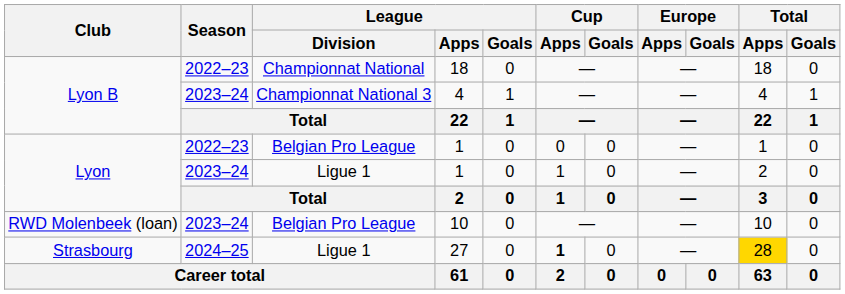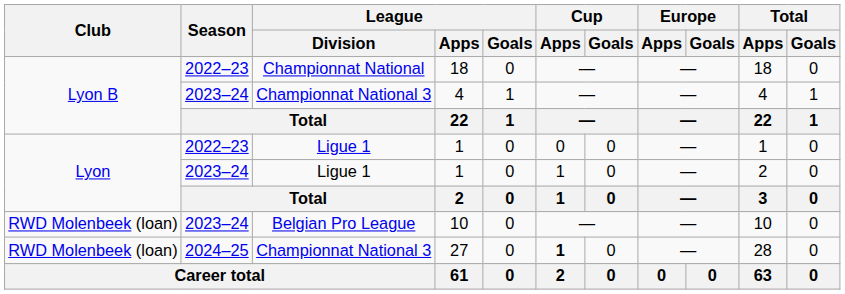2022–23 / 1 | League / Division: Belgian Pro League -> Ligue 1
27 | Club: Strasbourg -> RWD Molenbeek (loan)
27 | League / Division: Ligue 1 -> Championnat National 3
27 | Total / Apps: gold background -> no background
